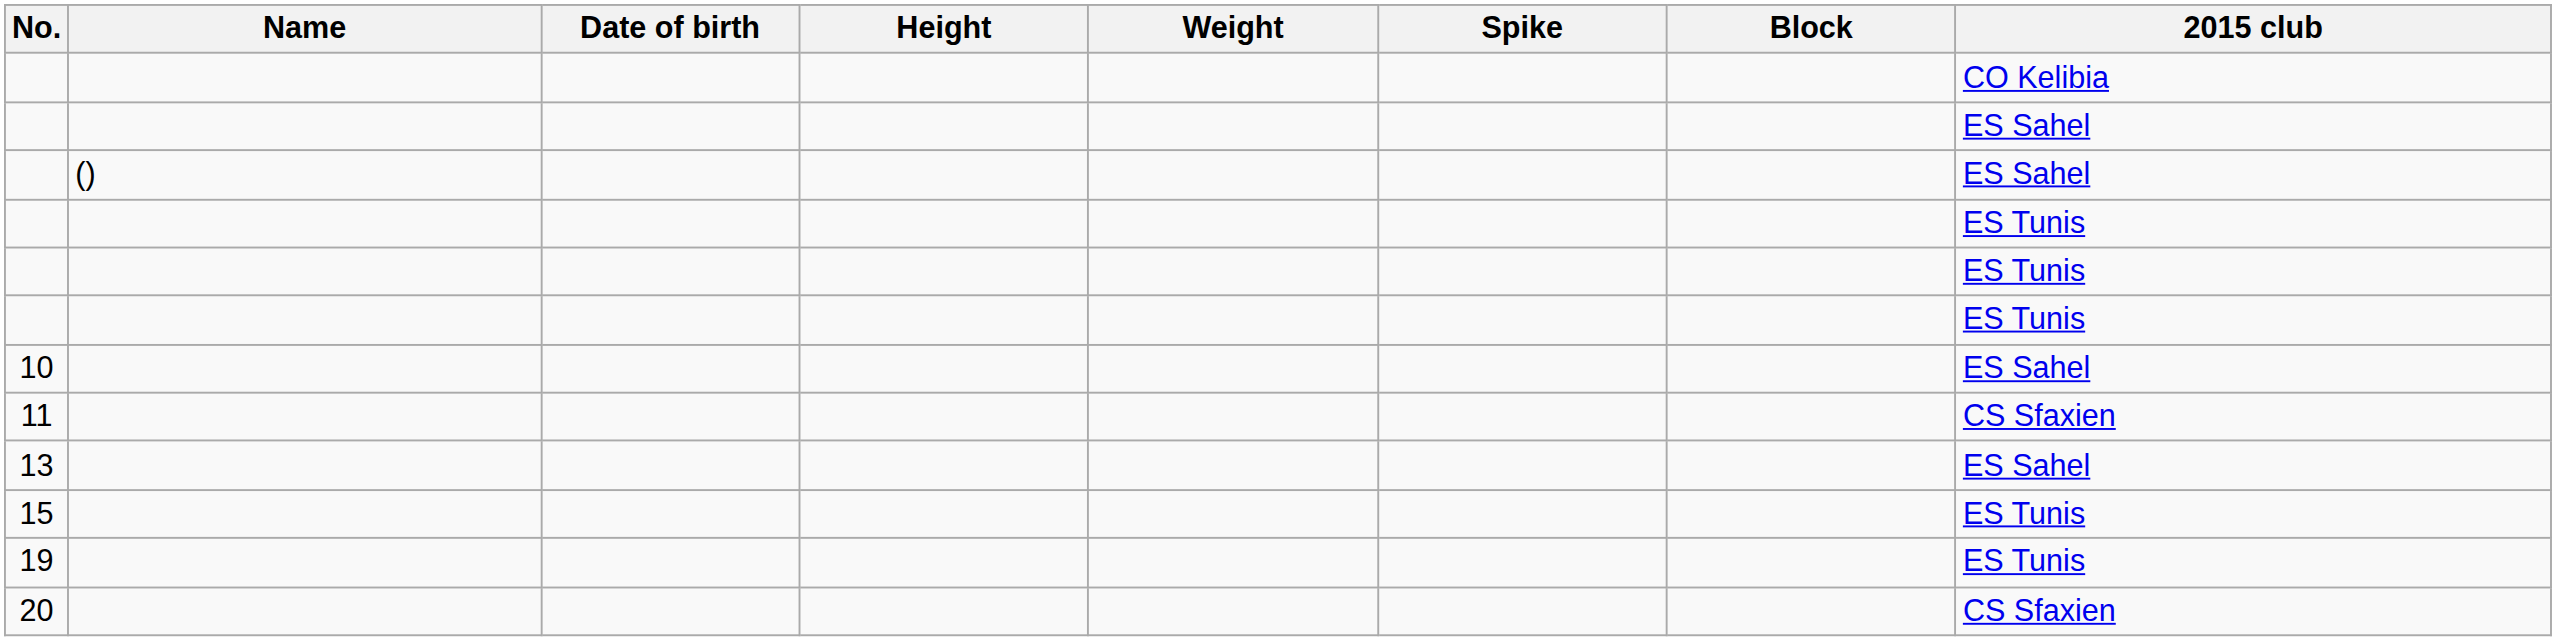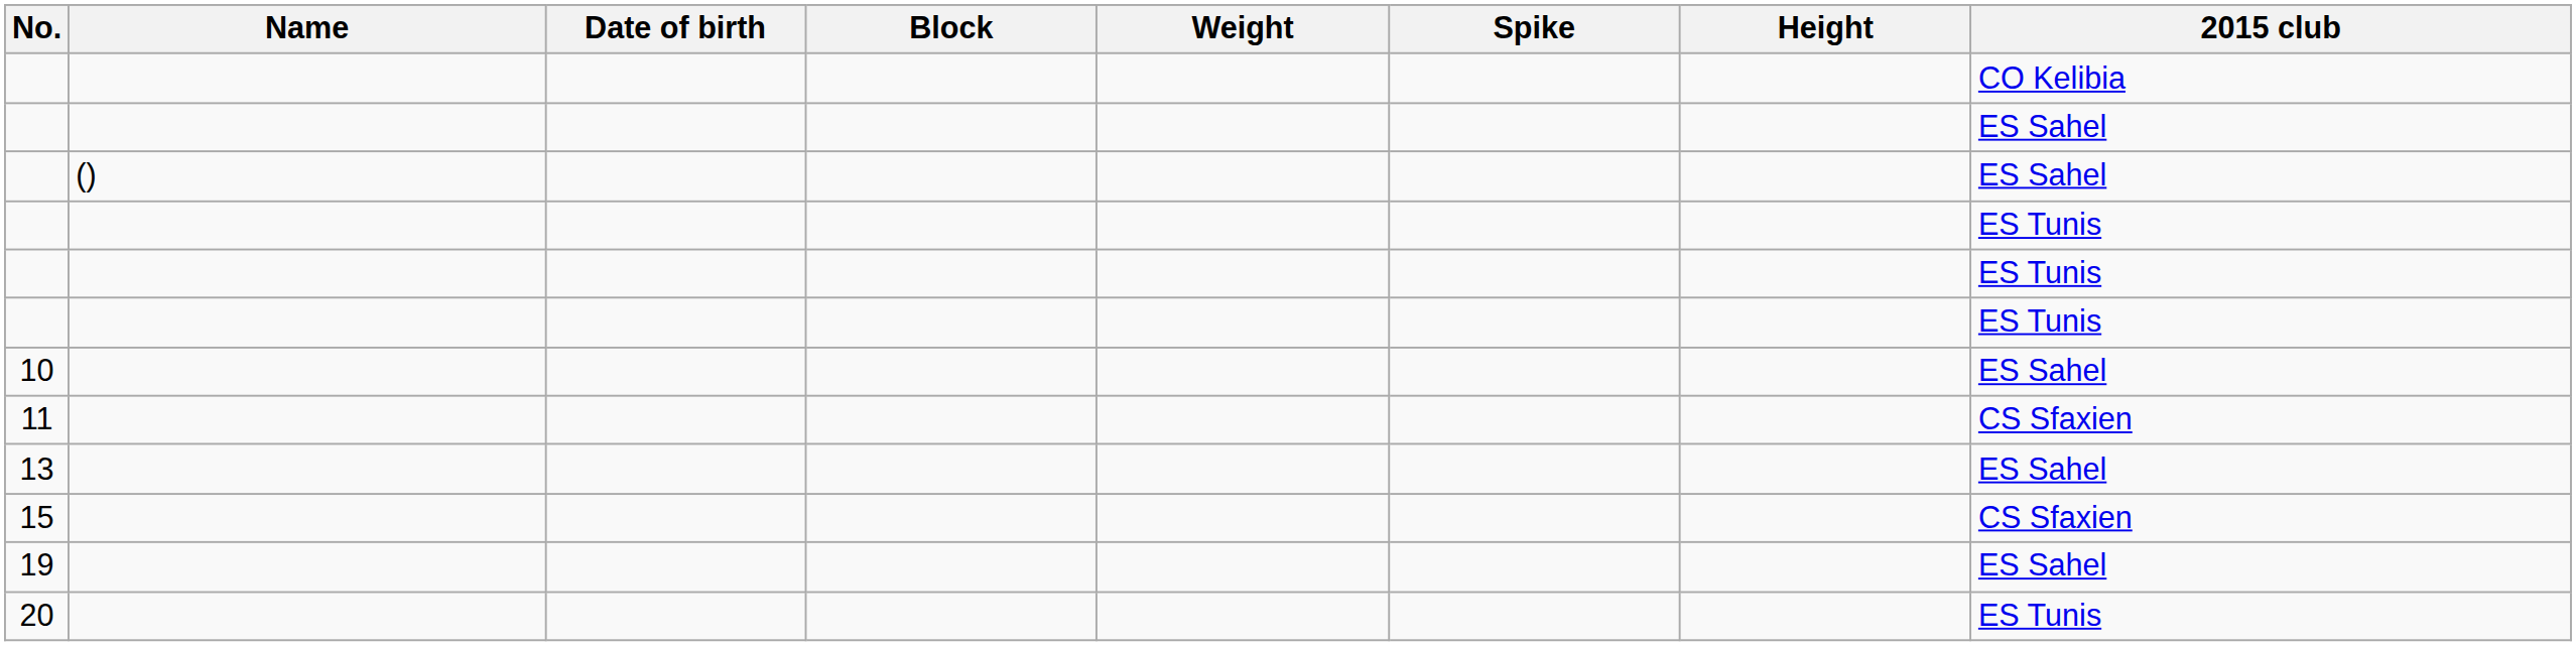columns swapped: Height <-> Block
15 | 2015 club: ES Tunis -> CS Sfaxien
19 | 2015 club: ES Tunis -> ES Sahel
20 | 2015 club: CS Sfaxien -> ES Tunis
